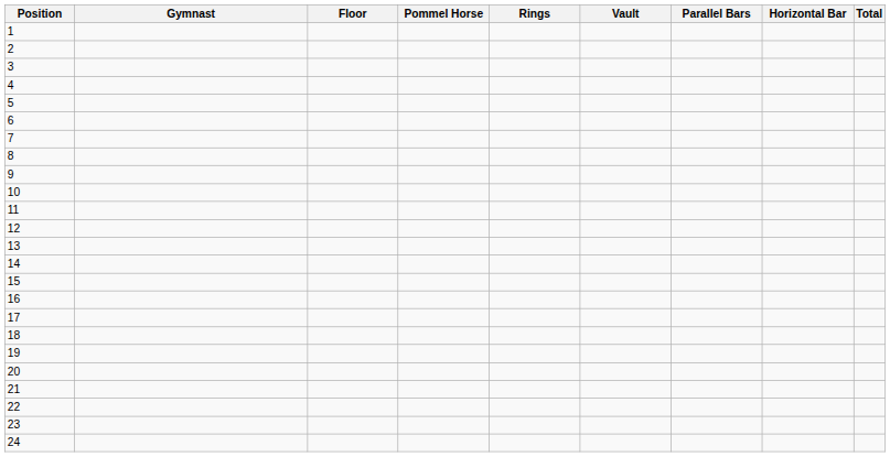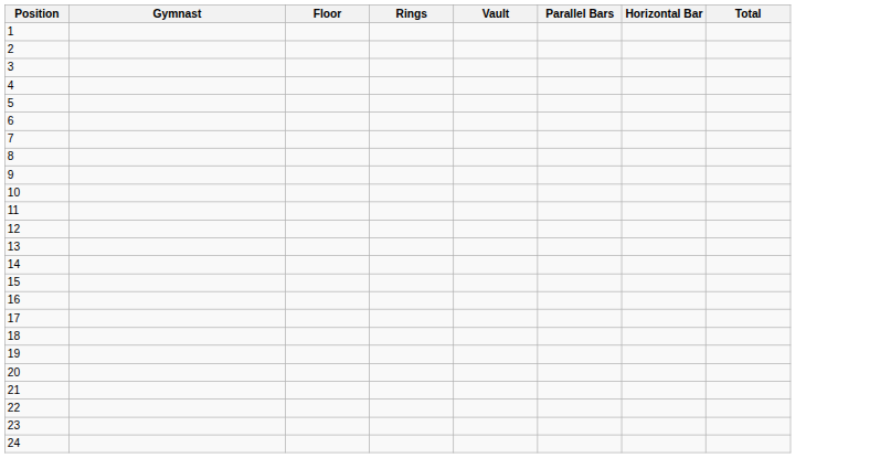- column: Pommel Horse
